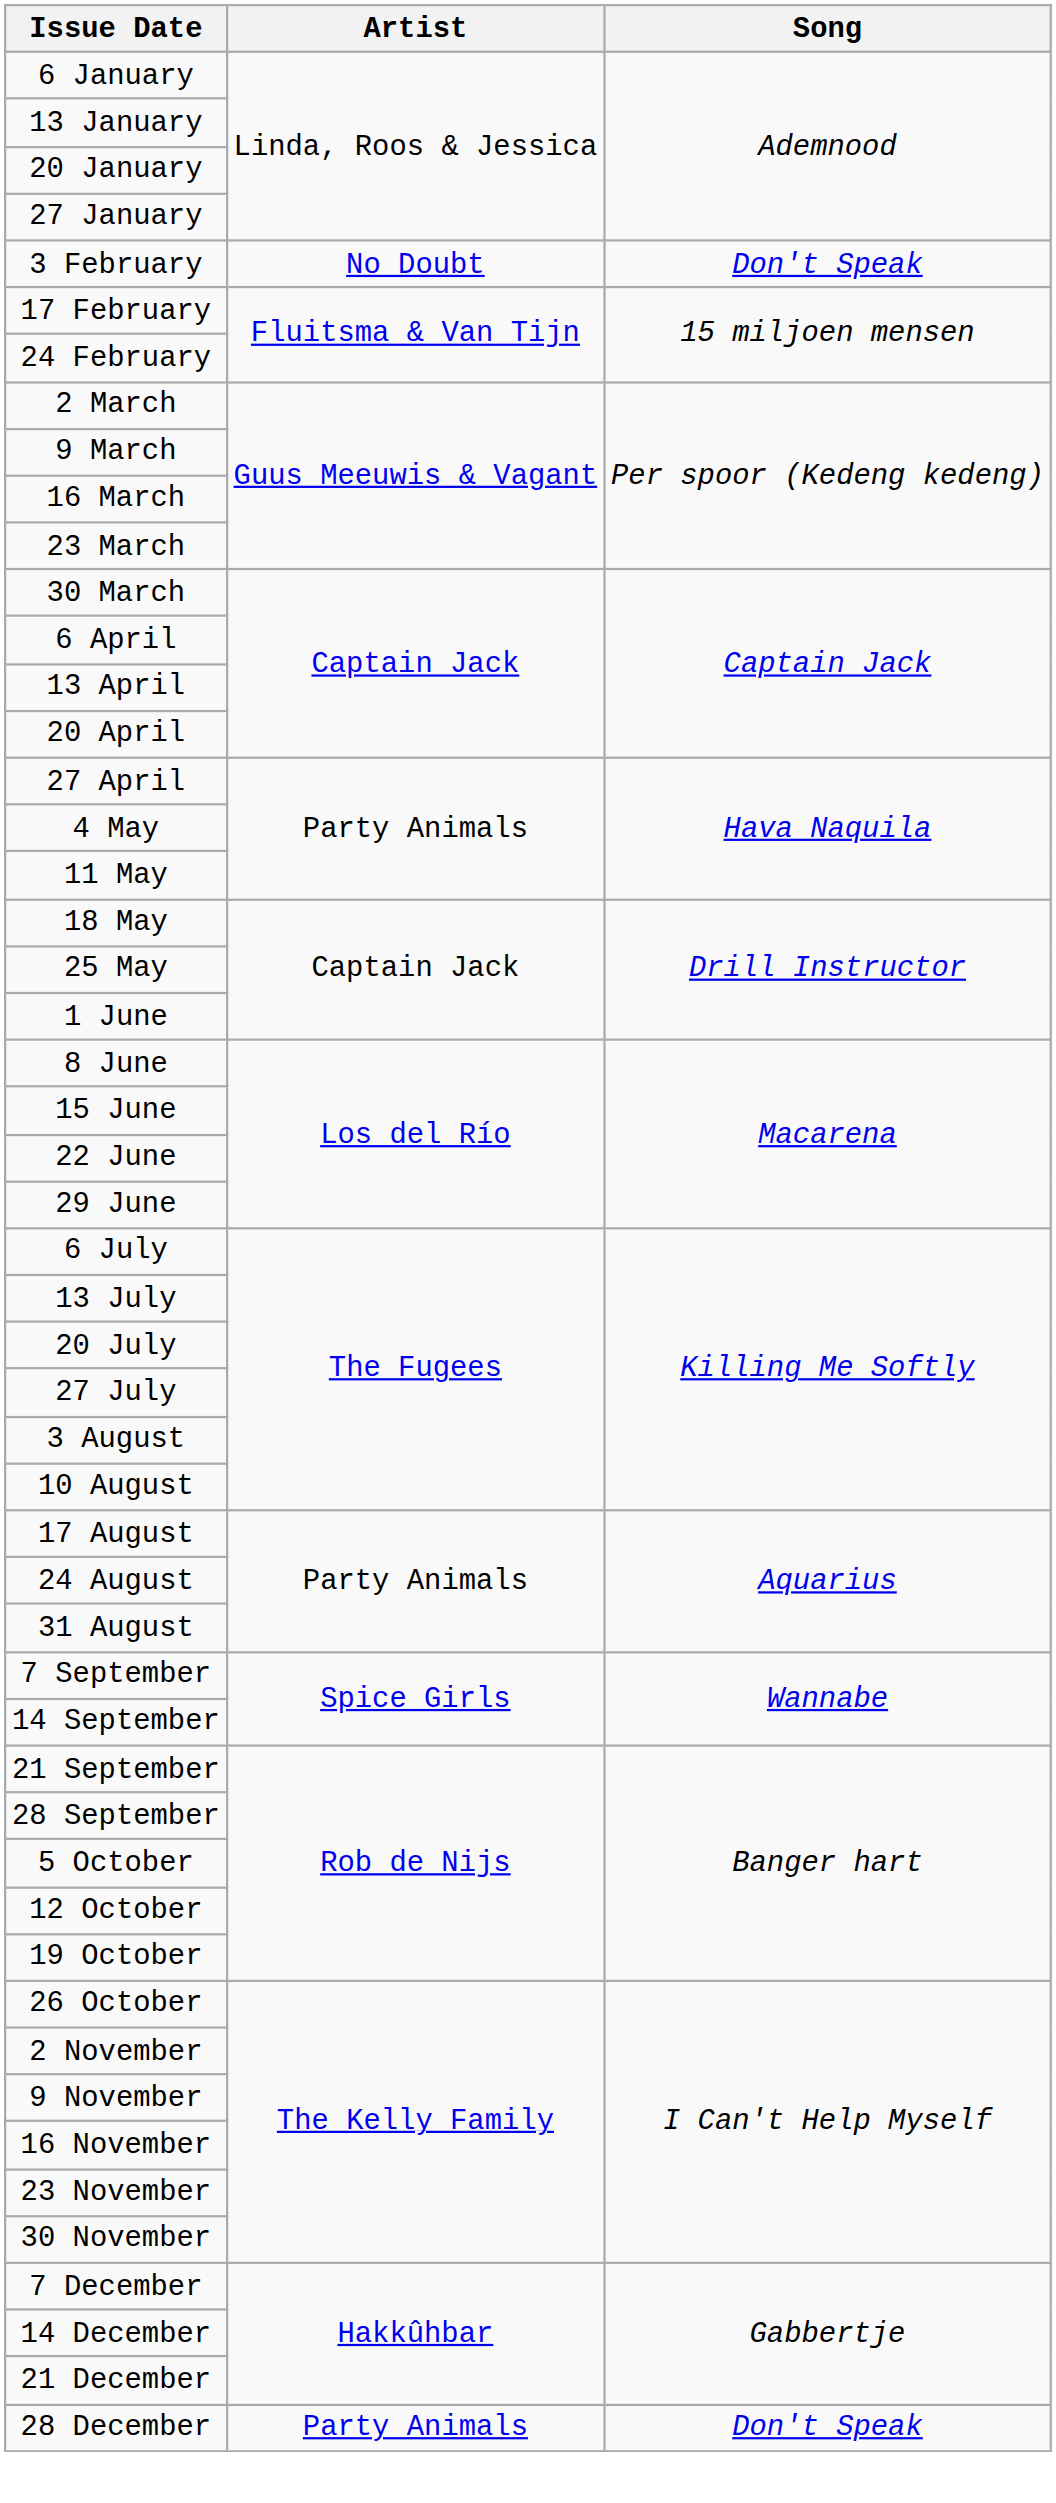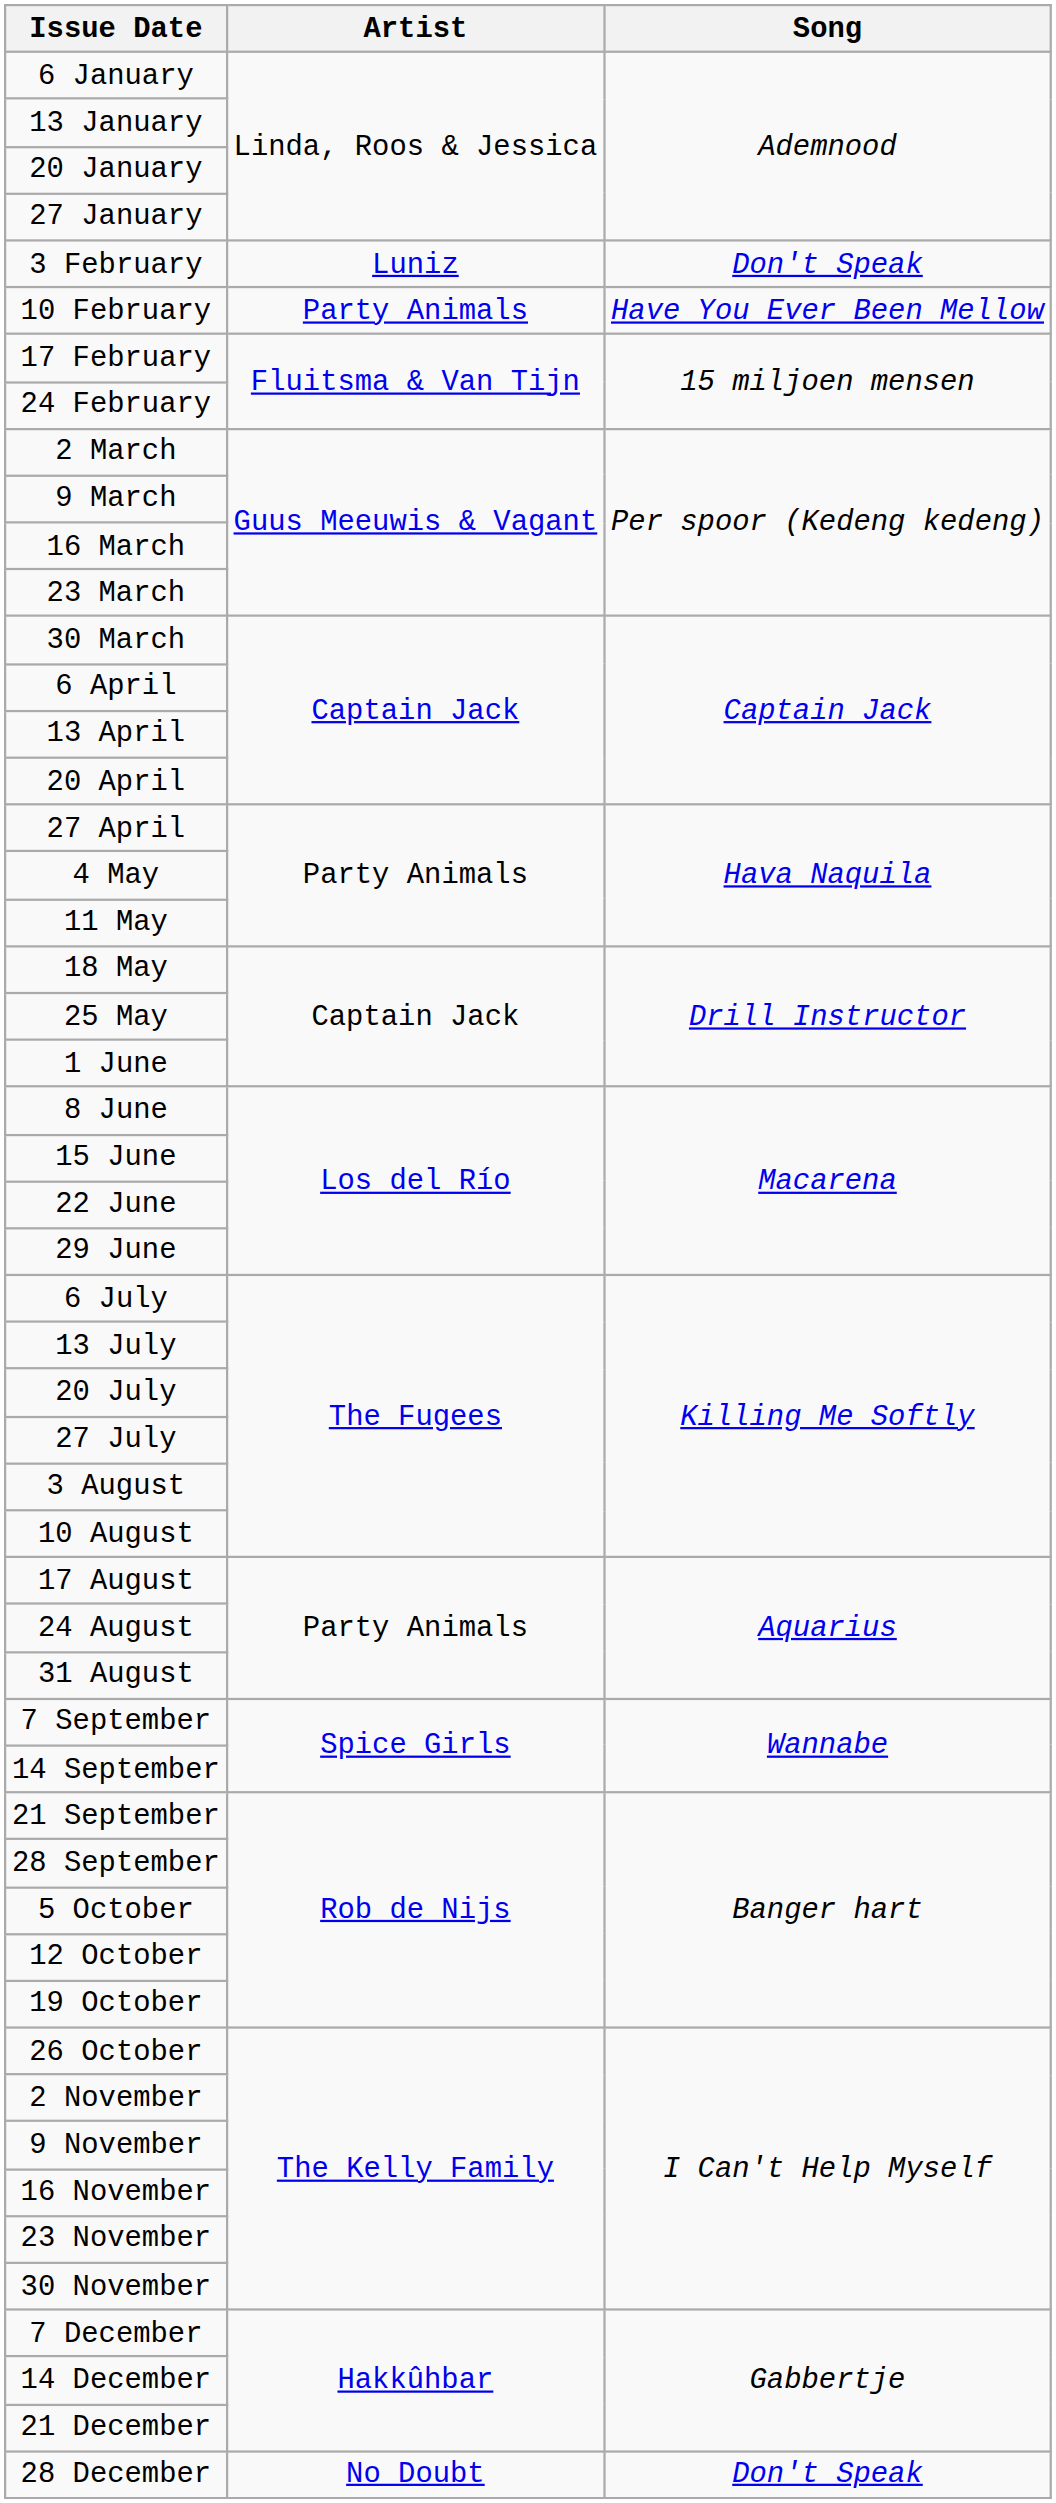3 February | Artist: No Doubt -> Luniz
+ row: 10 February | Party Animals | Have You Ever Been Mellow
28 December | Artist: Party Animals -> No Doubt
